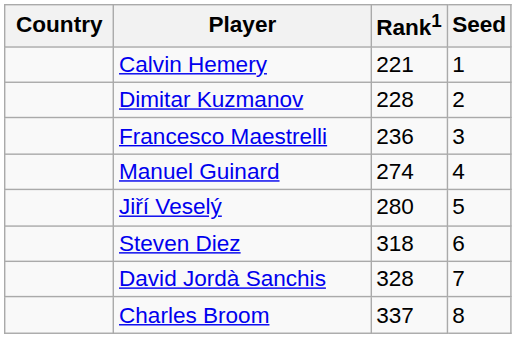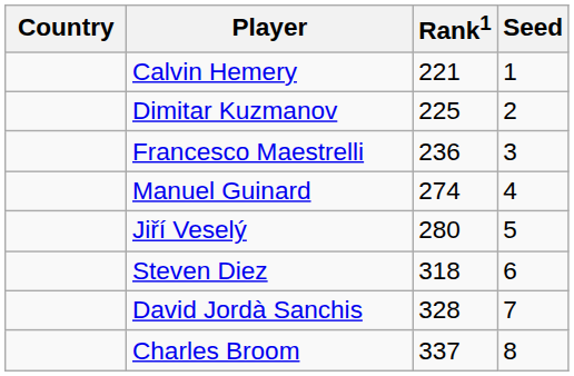Dimitar Kuzmanov | Rank1: 228 -> 225
